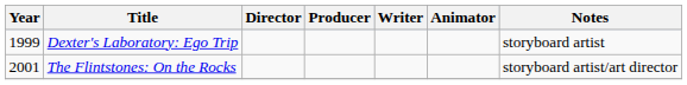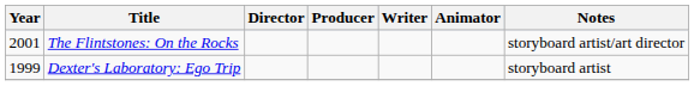rows swapped: Dexter's Laboratory: Ego Trip <-> The Flintstones: On the Rocks
